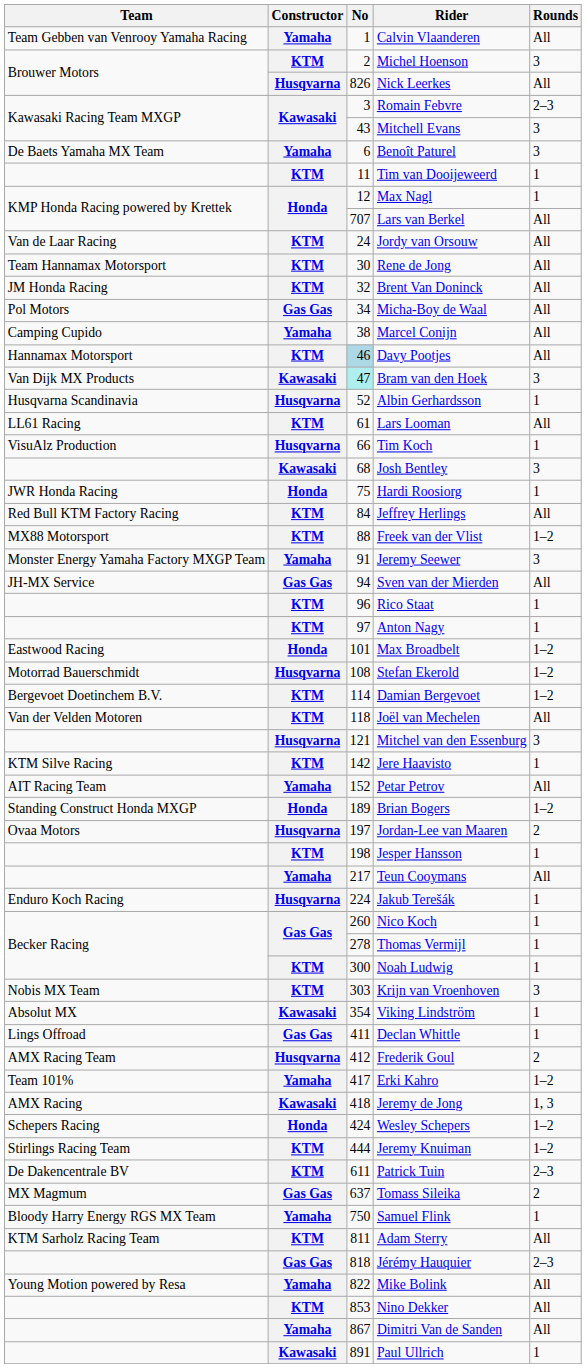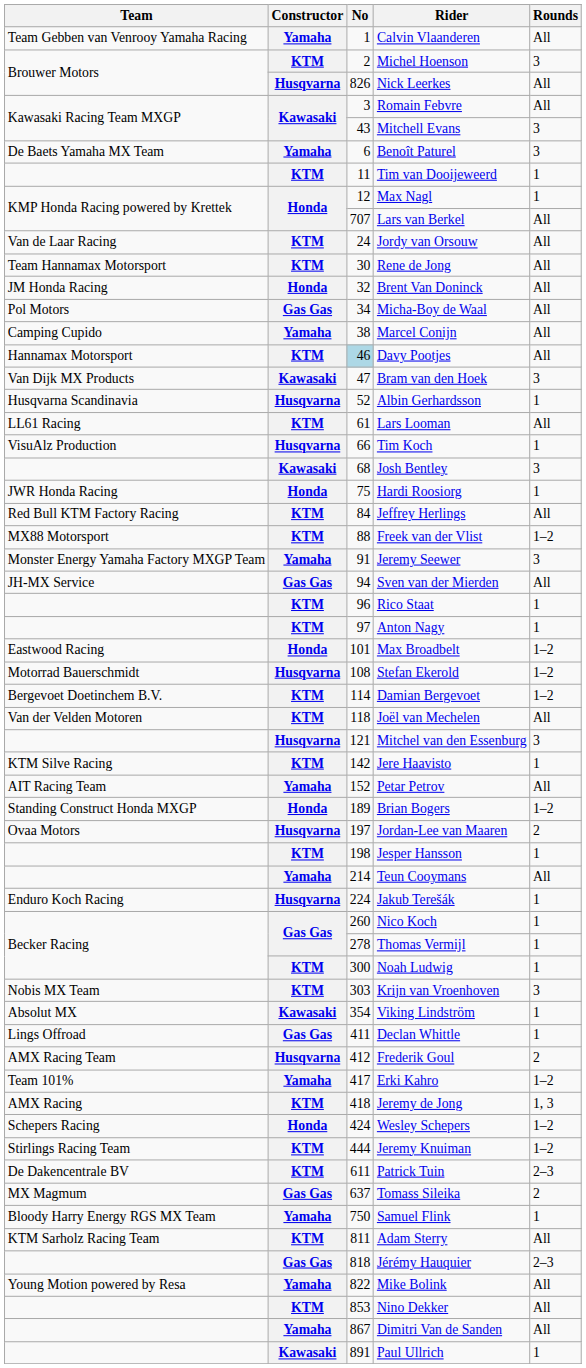Romain Febvre | Rounds: 2–3 -> All
Brent Van Doninck | Constructor: KTM -> Honda
Bram van den Hoek | No: paleturquoise background -> no background
Teun Cooymans | No: 217 -> 214
Jeremy de Jong | Constructor: Kawasaki -> KTM
